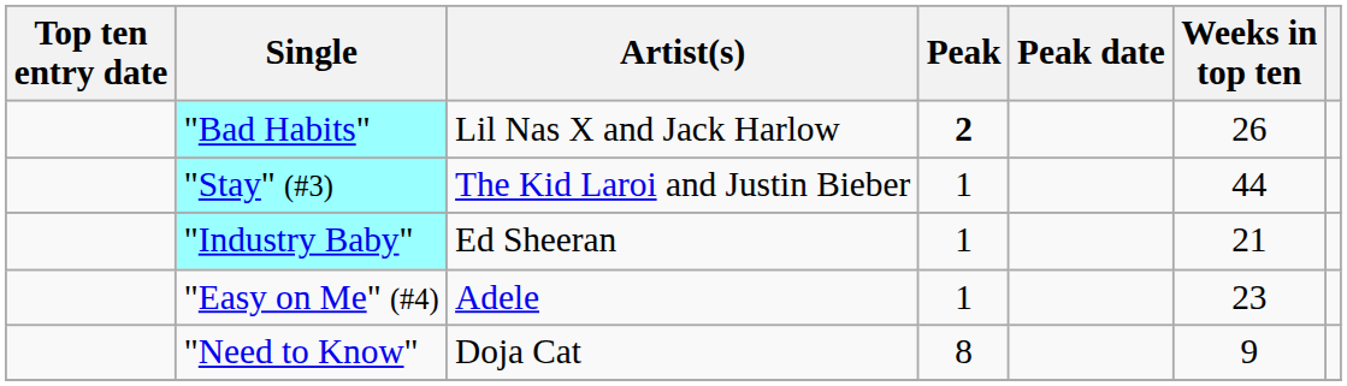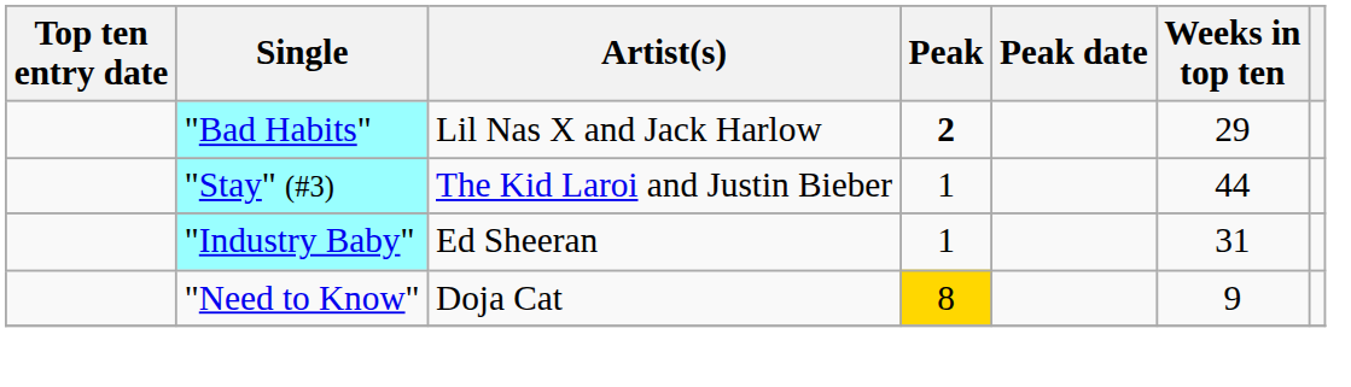"Bad Habits" | Weeks in top ten: 26 -> 29
"Industry Baby" | Weeks in top ten: 21 -> 31
- row: "Easy on Me" (#4) | Adele | 1 | 23
"Need to Know" | Peak: no background -> gold background
